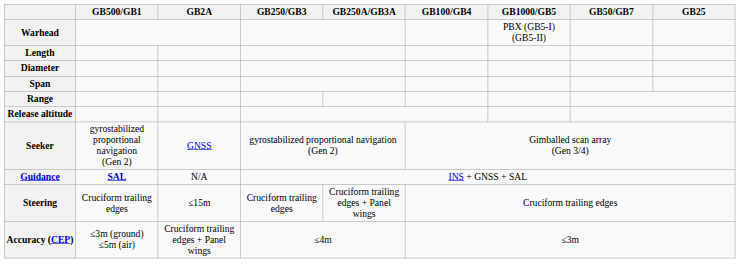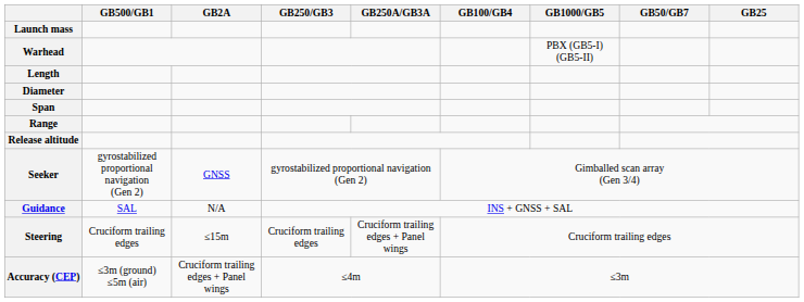+ row: Launch mass
Guidance | GB500/GB1: bold -> normal
